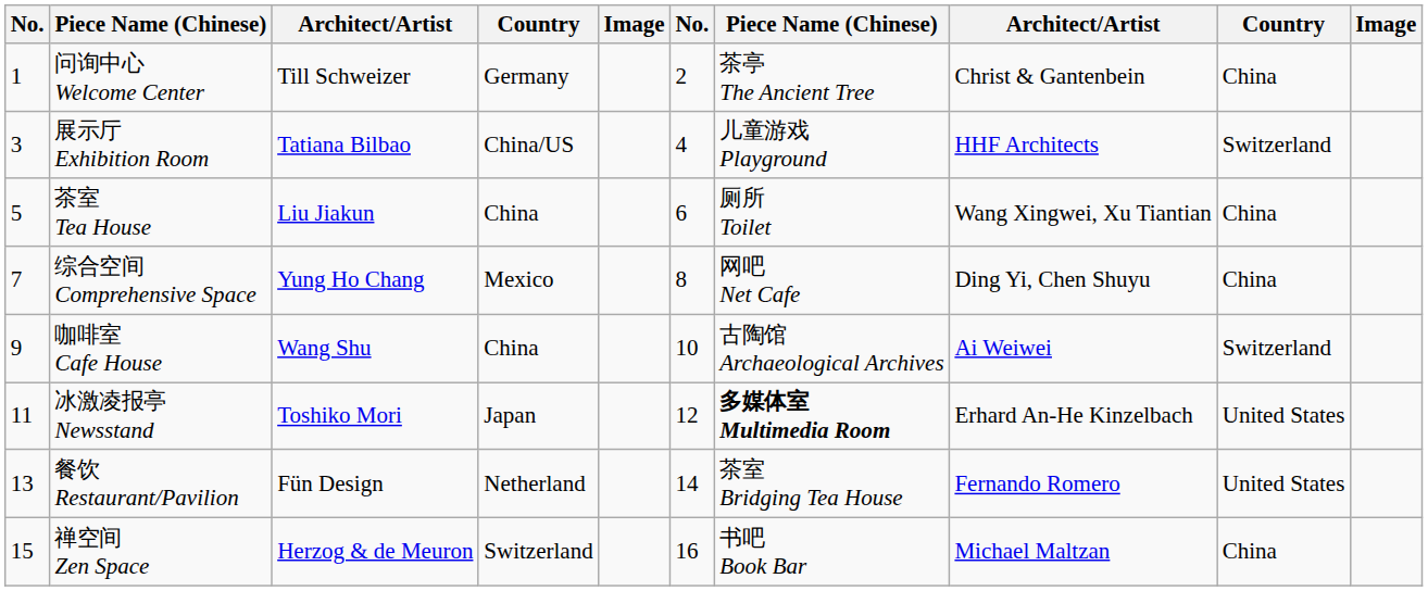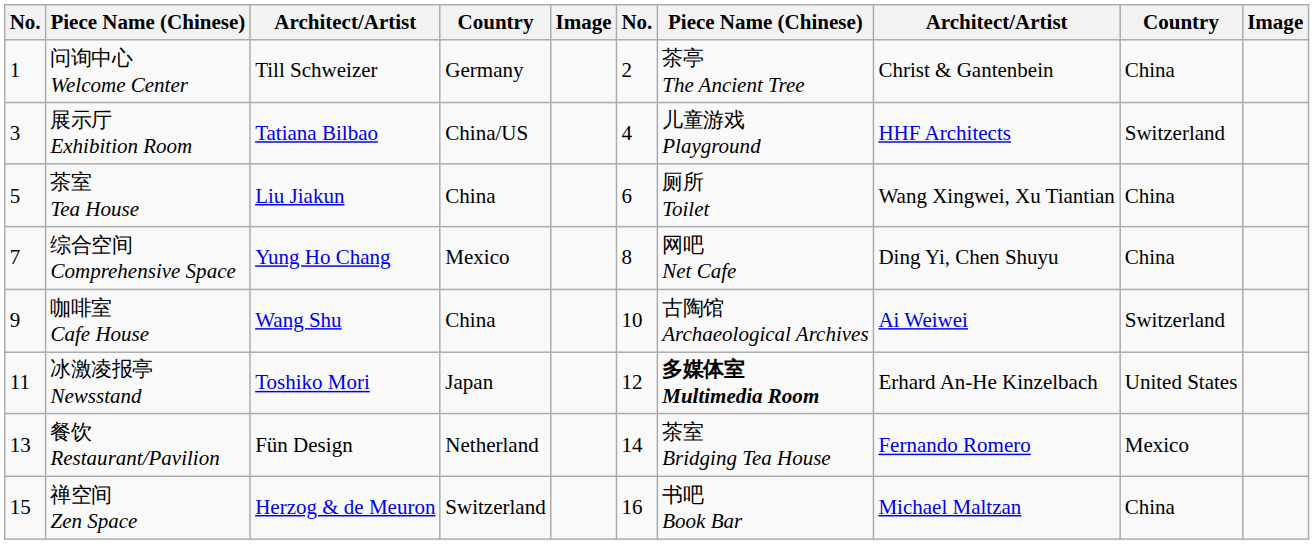餐饮 Restaurant/Pavilion | column 9: United States -> Mexico
